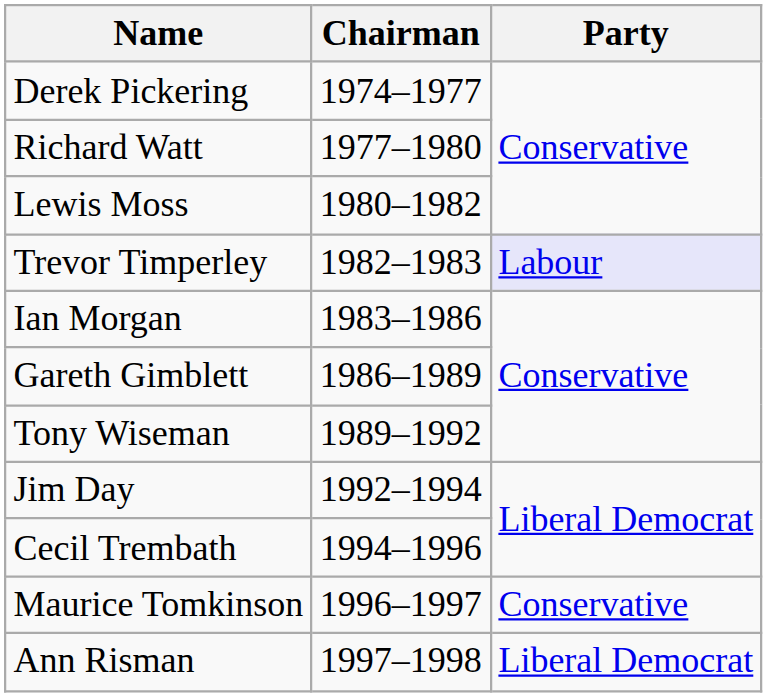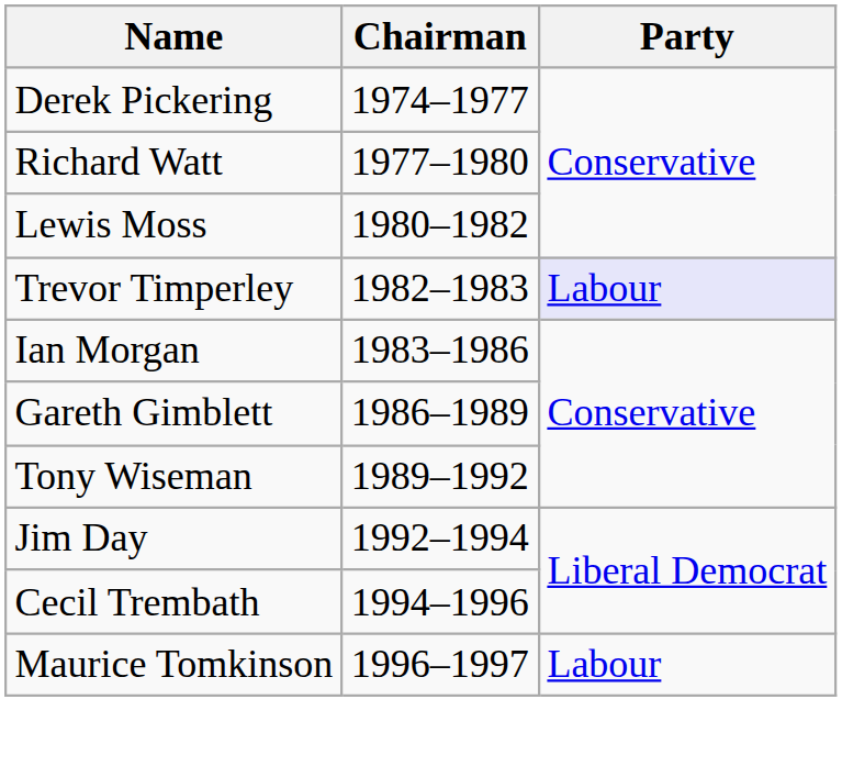Maurice Tomkinson | Party: Conservative -> Labour
- row: Ann Risman | 1997–1998 | Liberal Democrat
